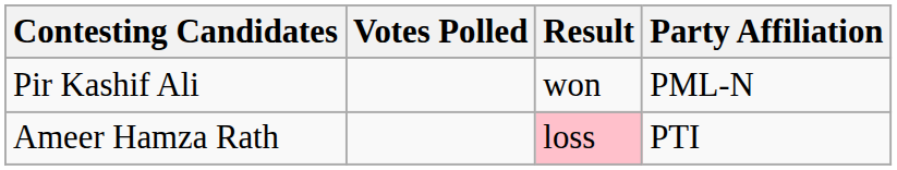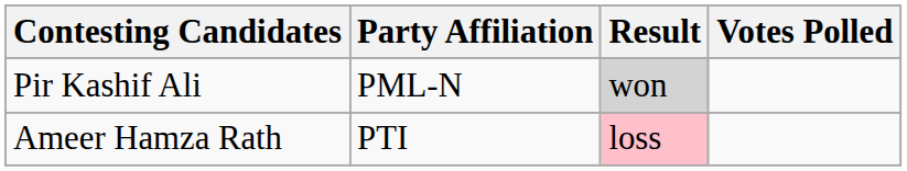columns swapped: Party Affiliation <-> Votes Polled
Pir Kashif Ali | Result: no background -> lightgrey background
